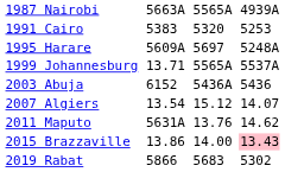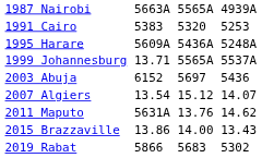1995 Harare | column 5: 5697 -> 5436A
2003 Abuja | column 5: 5436A -> 5697
2015 Brazzaville | column 7: pink background -> no background
